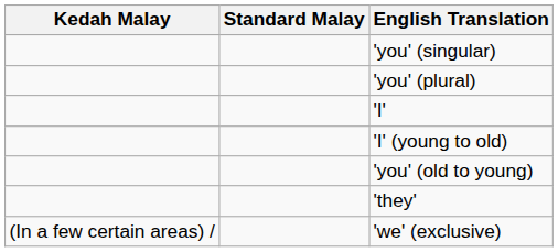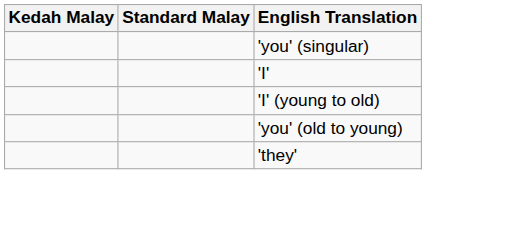- row: 'you' (plural)
- row: (In a few certain areas) / | 'we' (exclusive)
